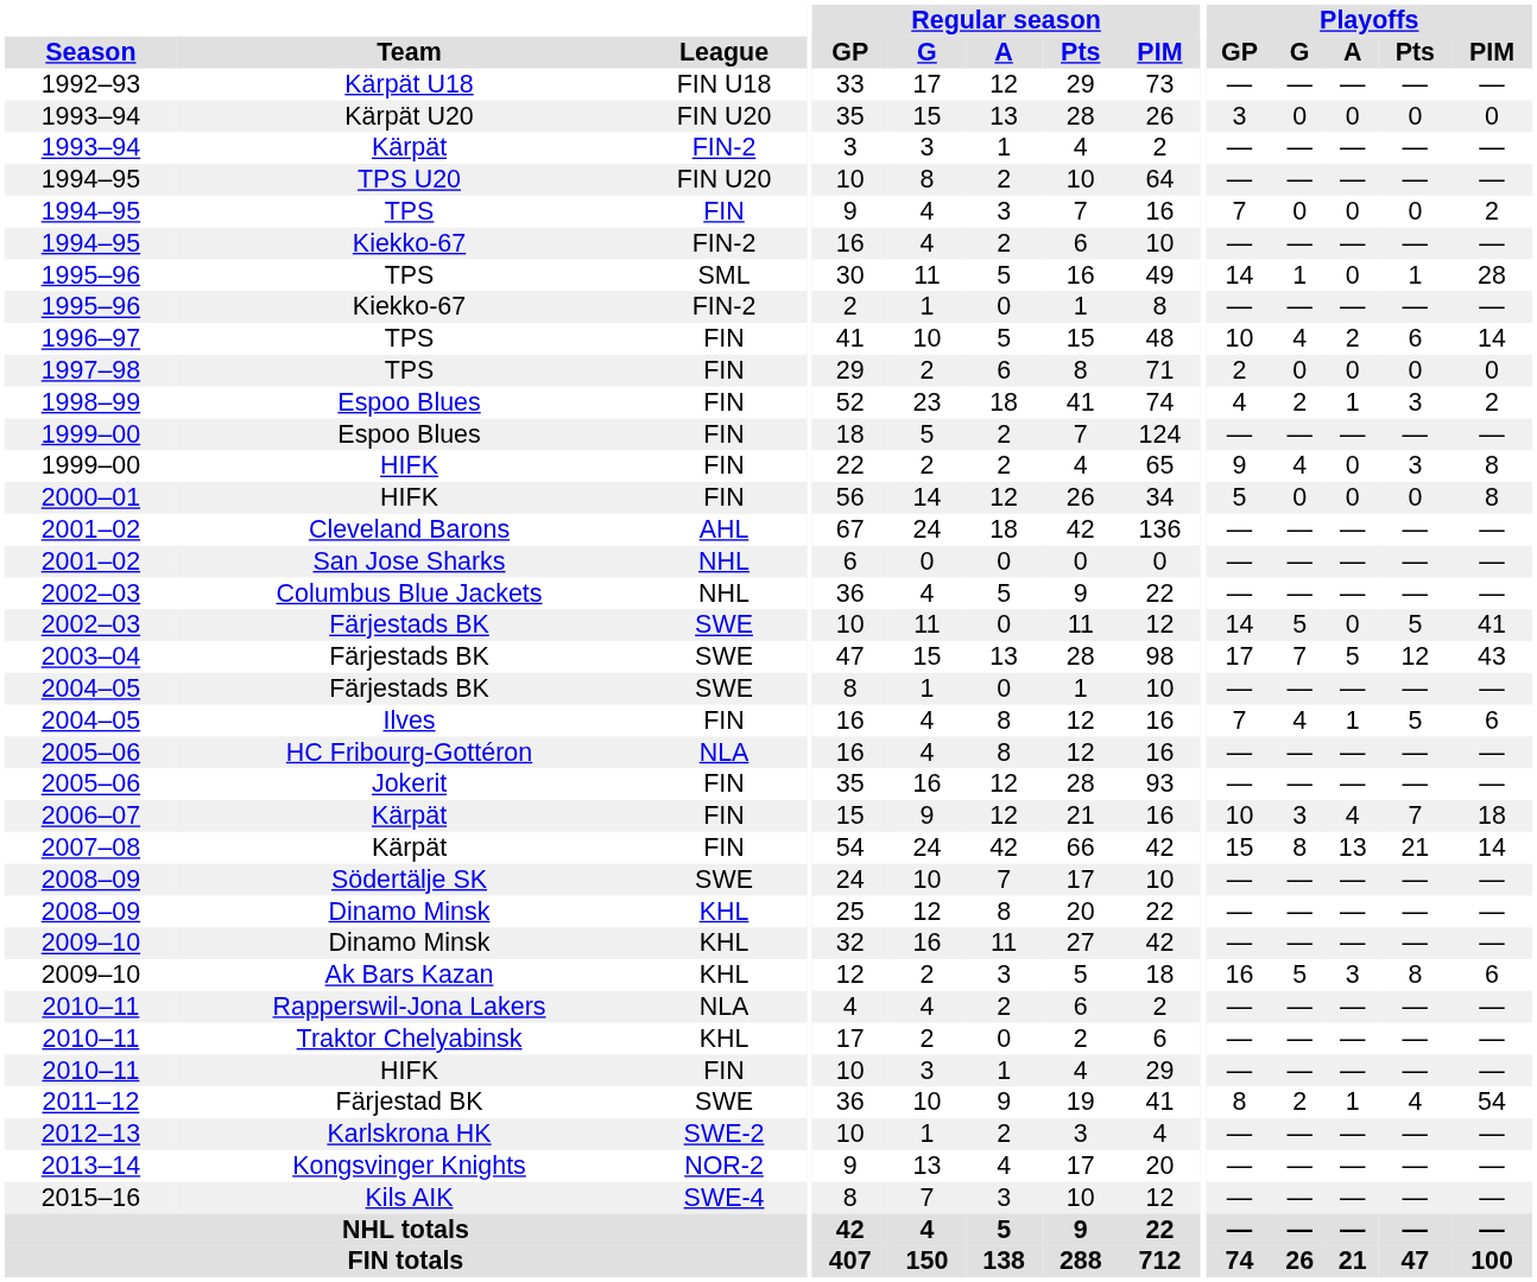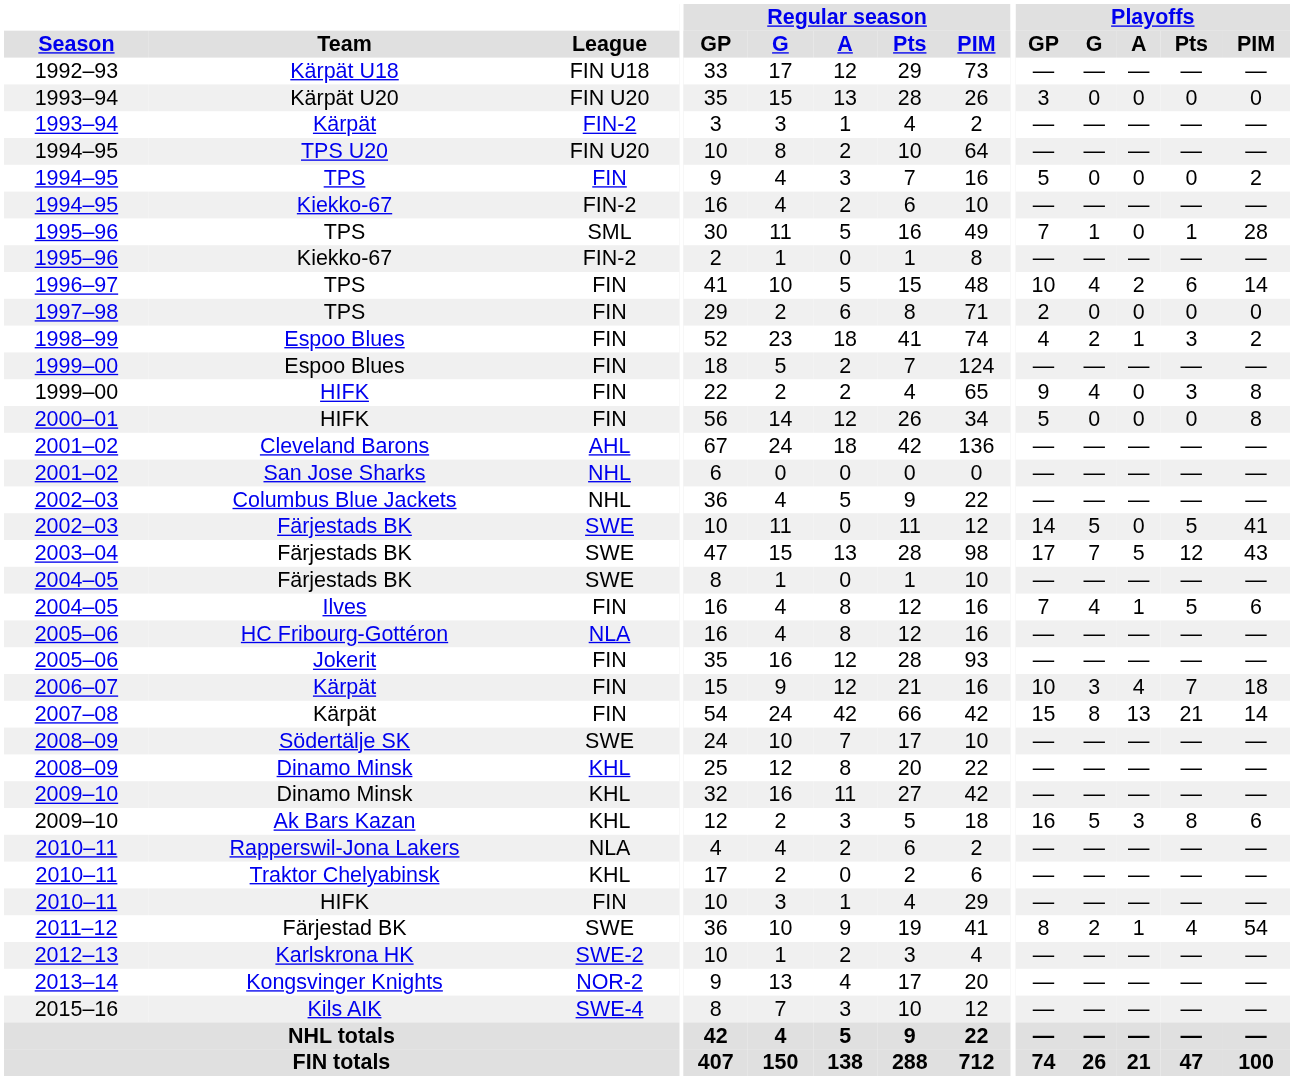1994–95 / TPS | Playoffs / GP: 7 -> 5
1995–96 / TPS | Playoffs / GP: 14 -> 7
